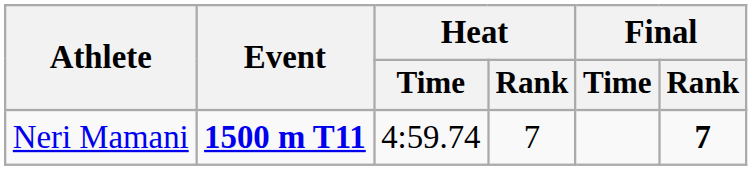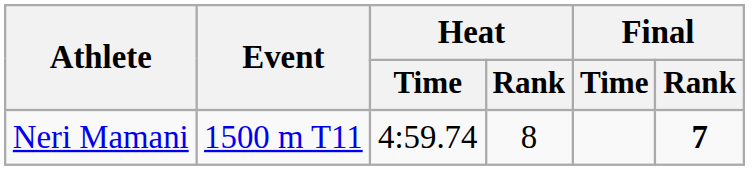Neri Mamani | Event: bold -> normal
Neri Mamani | Heat / Rank: 7 -> 8
